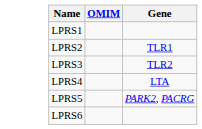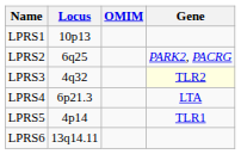+ column: Locus | 10p13 | 6q25 | 4q32 | 6p21.3 | 4p14 | 13q14.11
LPRS2 | Gene: TLR1 -> PARK2, PACRG
LPRS3 | Gene: no background -> lightyellow background
LPRS5 | Gene: PARK2, PACRG -> TLR1
